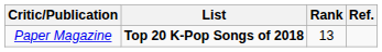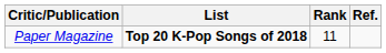Paper Magazine | Rank: 13 -> 11
